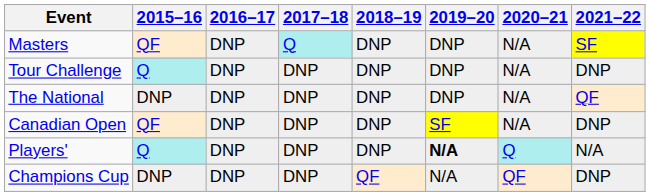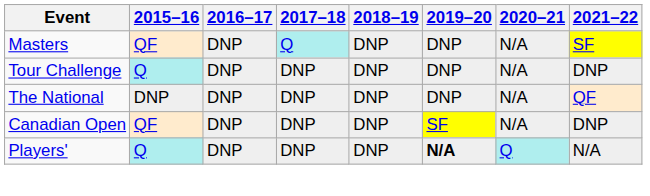- row: Champions Cup | DNP | DNP | DNP | QF | N/A | QF | DNP
